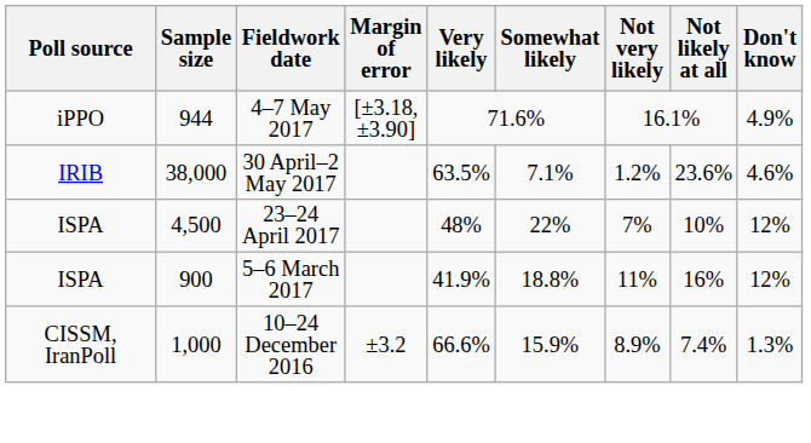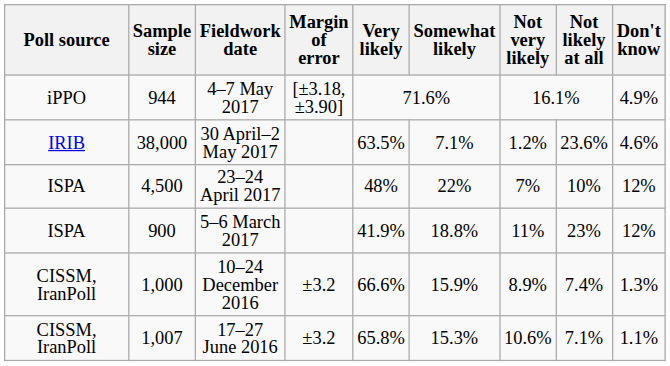5–6 March 2017 | Not likely at all: 16% -> 23%
+ row: CISSM, IranPoll | 1,007 | 17–27 June 2016 | ±3.2 | 65.8% | 15.3% | 10.6% | 7.1% | 1.1%
